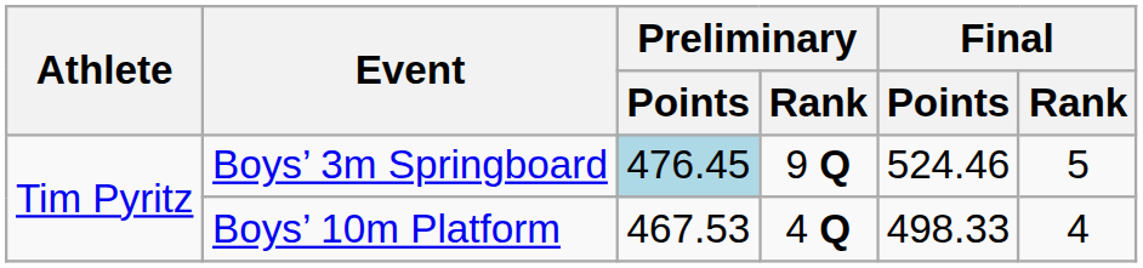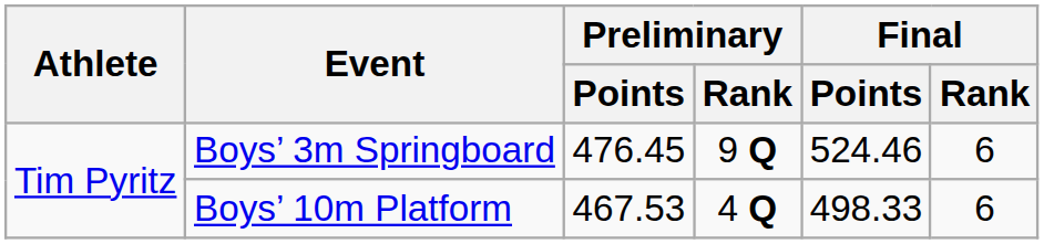Boys’ 3m Springboard | Preliminary / Points: lightblue background -> no background
Boys’ 3m Springboard | Final / Rank: 5 -> 6
Boys’ 10m Platform | Final / Rank: 4 -> 6
